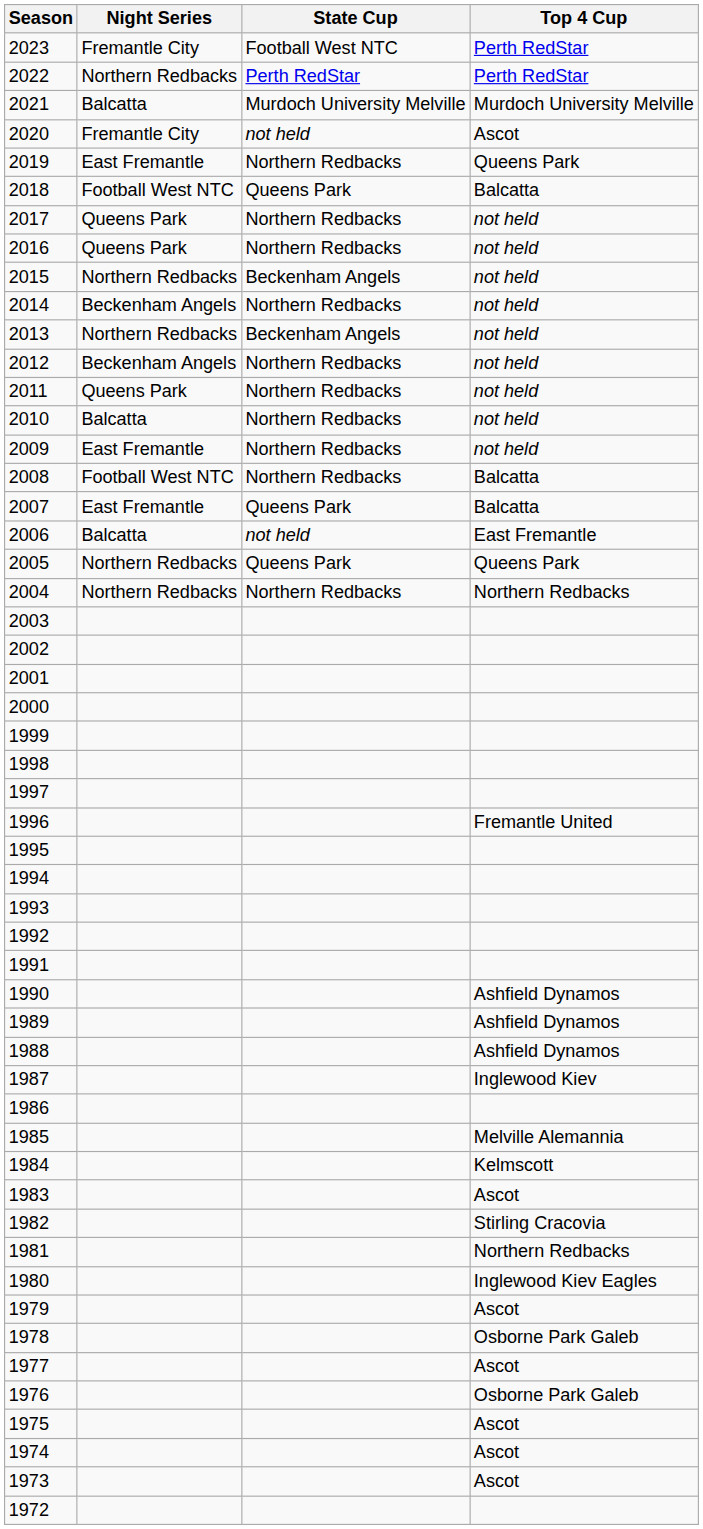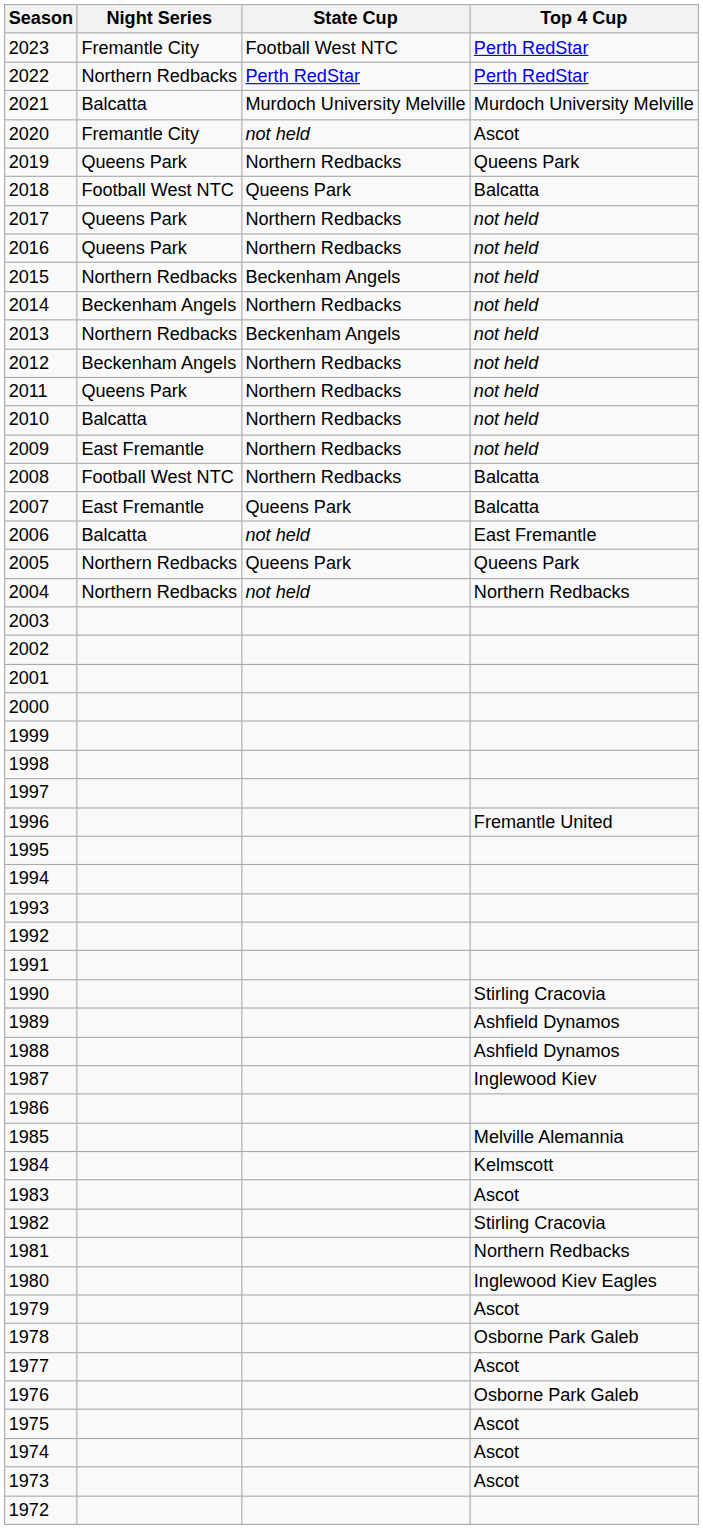2019 | Night Series: East Fremantle -> Queens Park
2004 | State Cup: Northern Redbacks -> not held
1990 | Top 4 Cup: Ashfield Dynamos -> Stirling Cracovia
